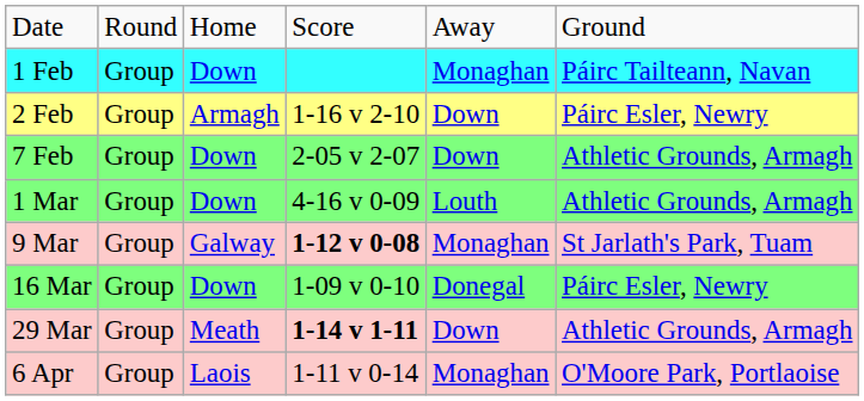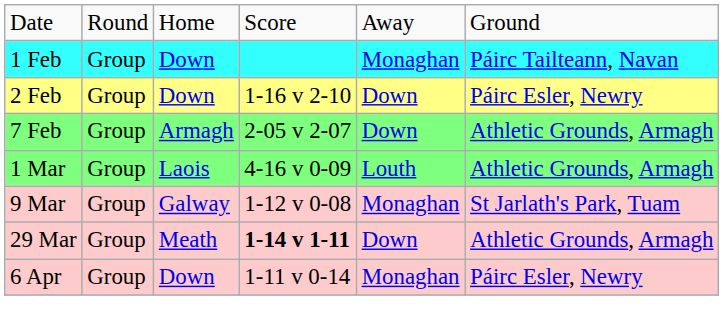2 Feb | column 3: Armagh -> Down
7 Feb | column 3: Down -> Armagh
1 Mar | column 3: Down -> Laois
9 Mar | column 4: bold -> normal
- row: 16 Mar | Group | Down | 1-09 v 0-10 | Donegal | Páirc Esler, Newry
6 Apr | column 3: Laois -> Down
6 Apr | column 6: O'Moore Park, Portlaoise -> Páirc Esler, Newry
